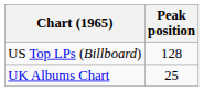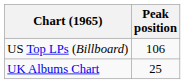US Top LPs (Billboard) | Peak position: 128 -> 106
